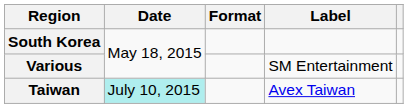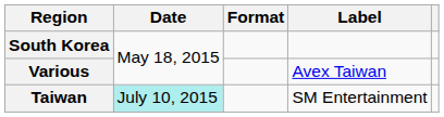Various | Label: SM Entertainment -> Avex Taiwan
Taiwan | Label: Avex Taiwan -> SM Entertainment
